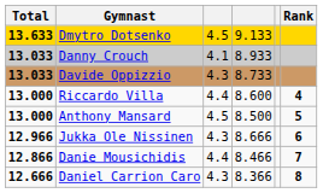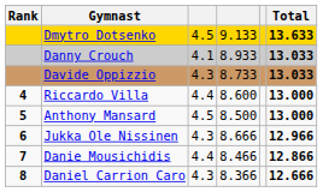columns swapped: Rank <-> Total
